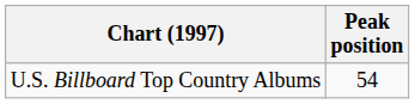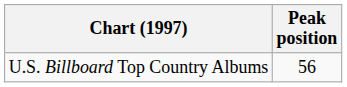U.S. Billboard Top Country Albums | Peak position: 54 -> 56
